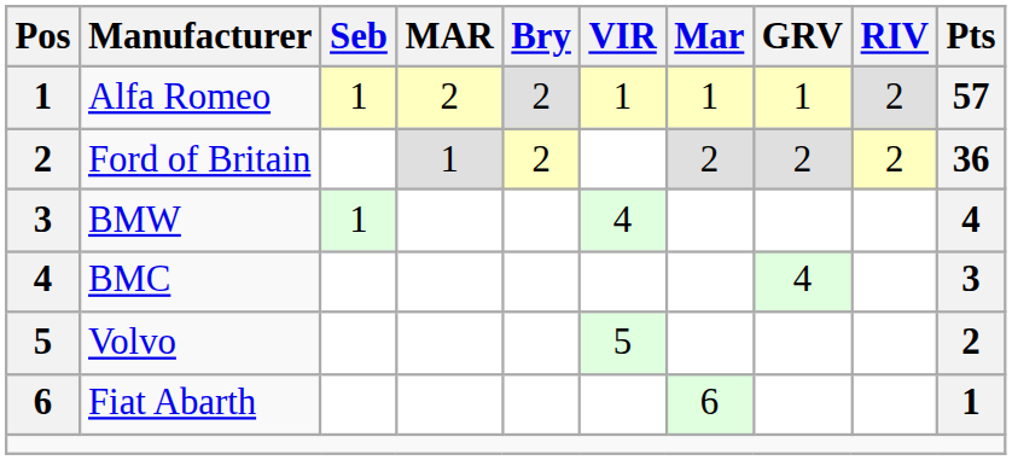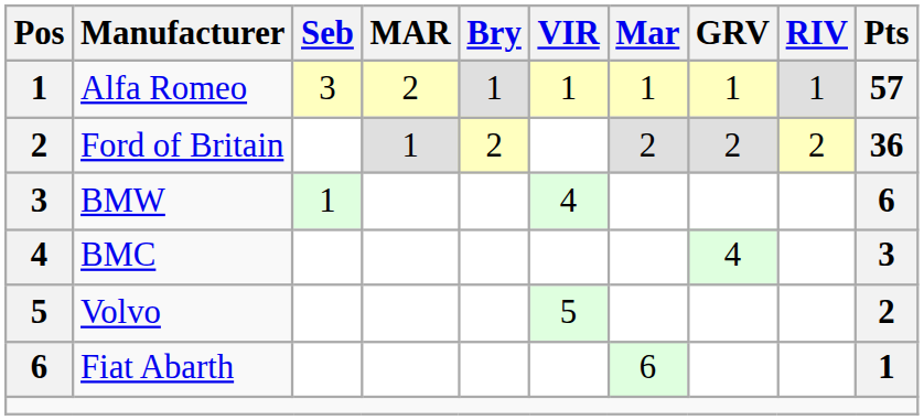Alfa Romeo | Seb: 1 -> 3
Alfa Romeo | Bry: 2 -> 1
Alfa Romeo | RIV: 2 -> 1
BMW | Pts: 4 -> 6
